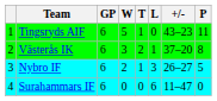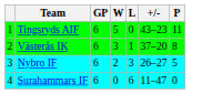- column: T | 1 | 2 | 1 | 0
